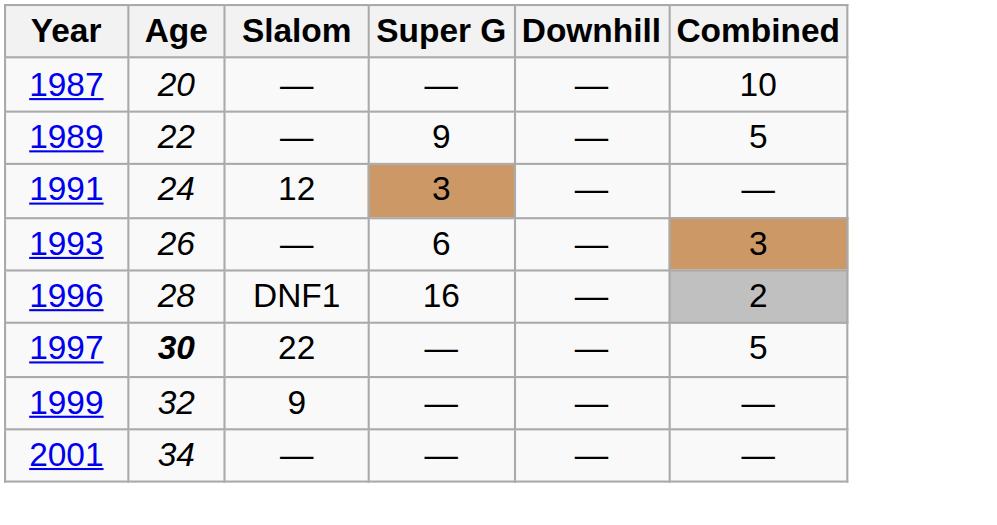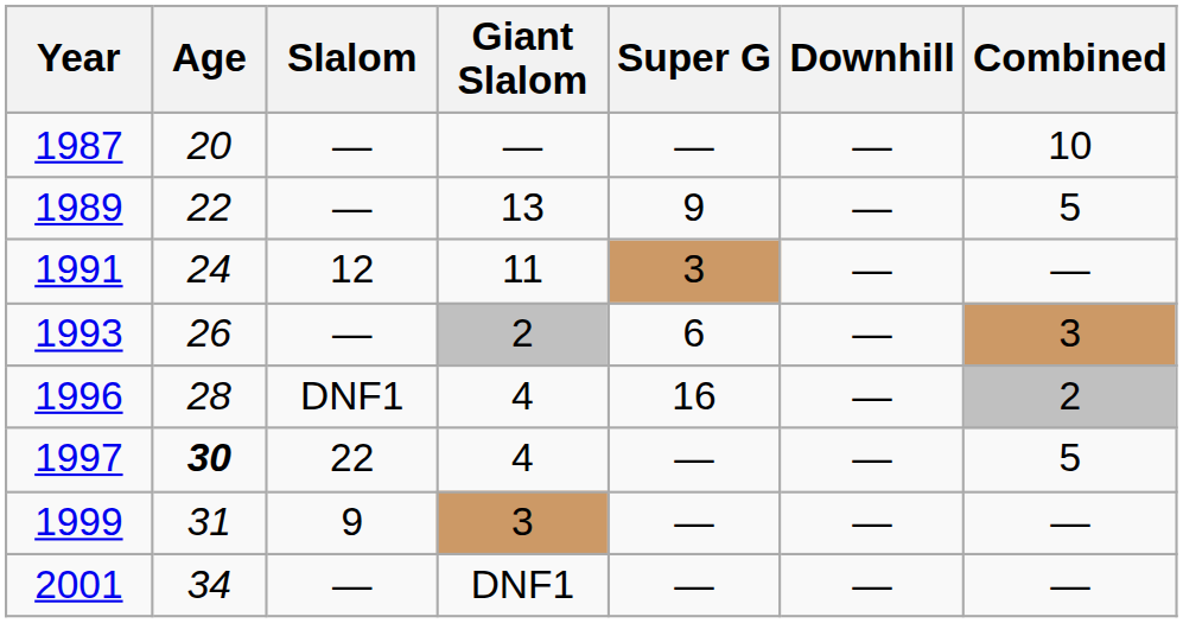+ column: Giant Slalom | — | 13 | 11 | 2 | 4 | 4 | 3 | DNF1
1999 | Age: 32 -> 31
